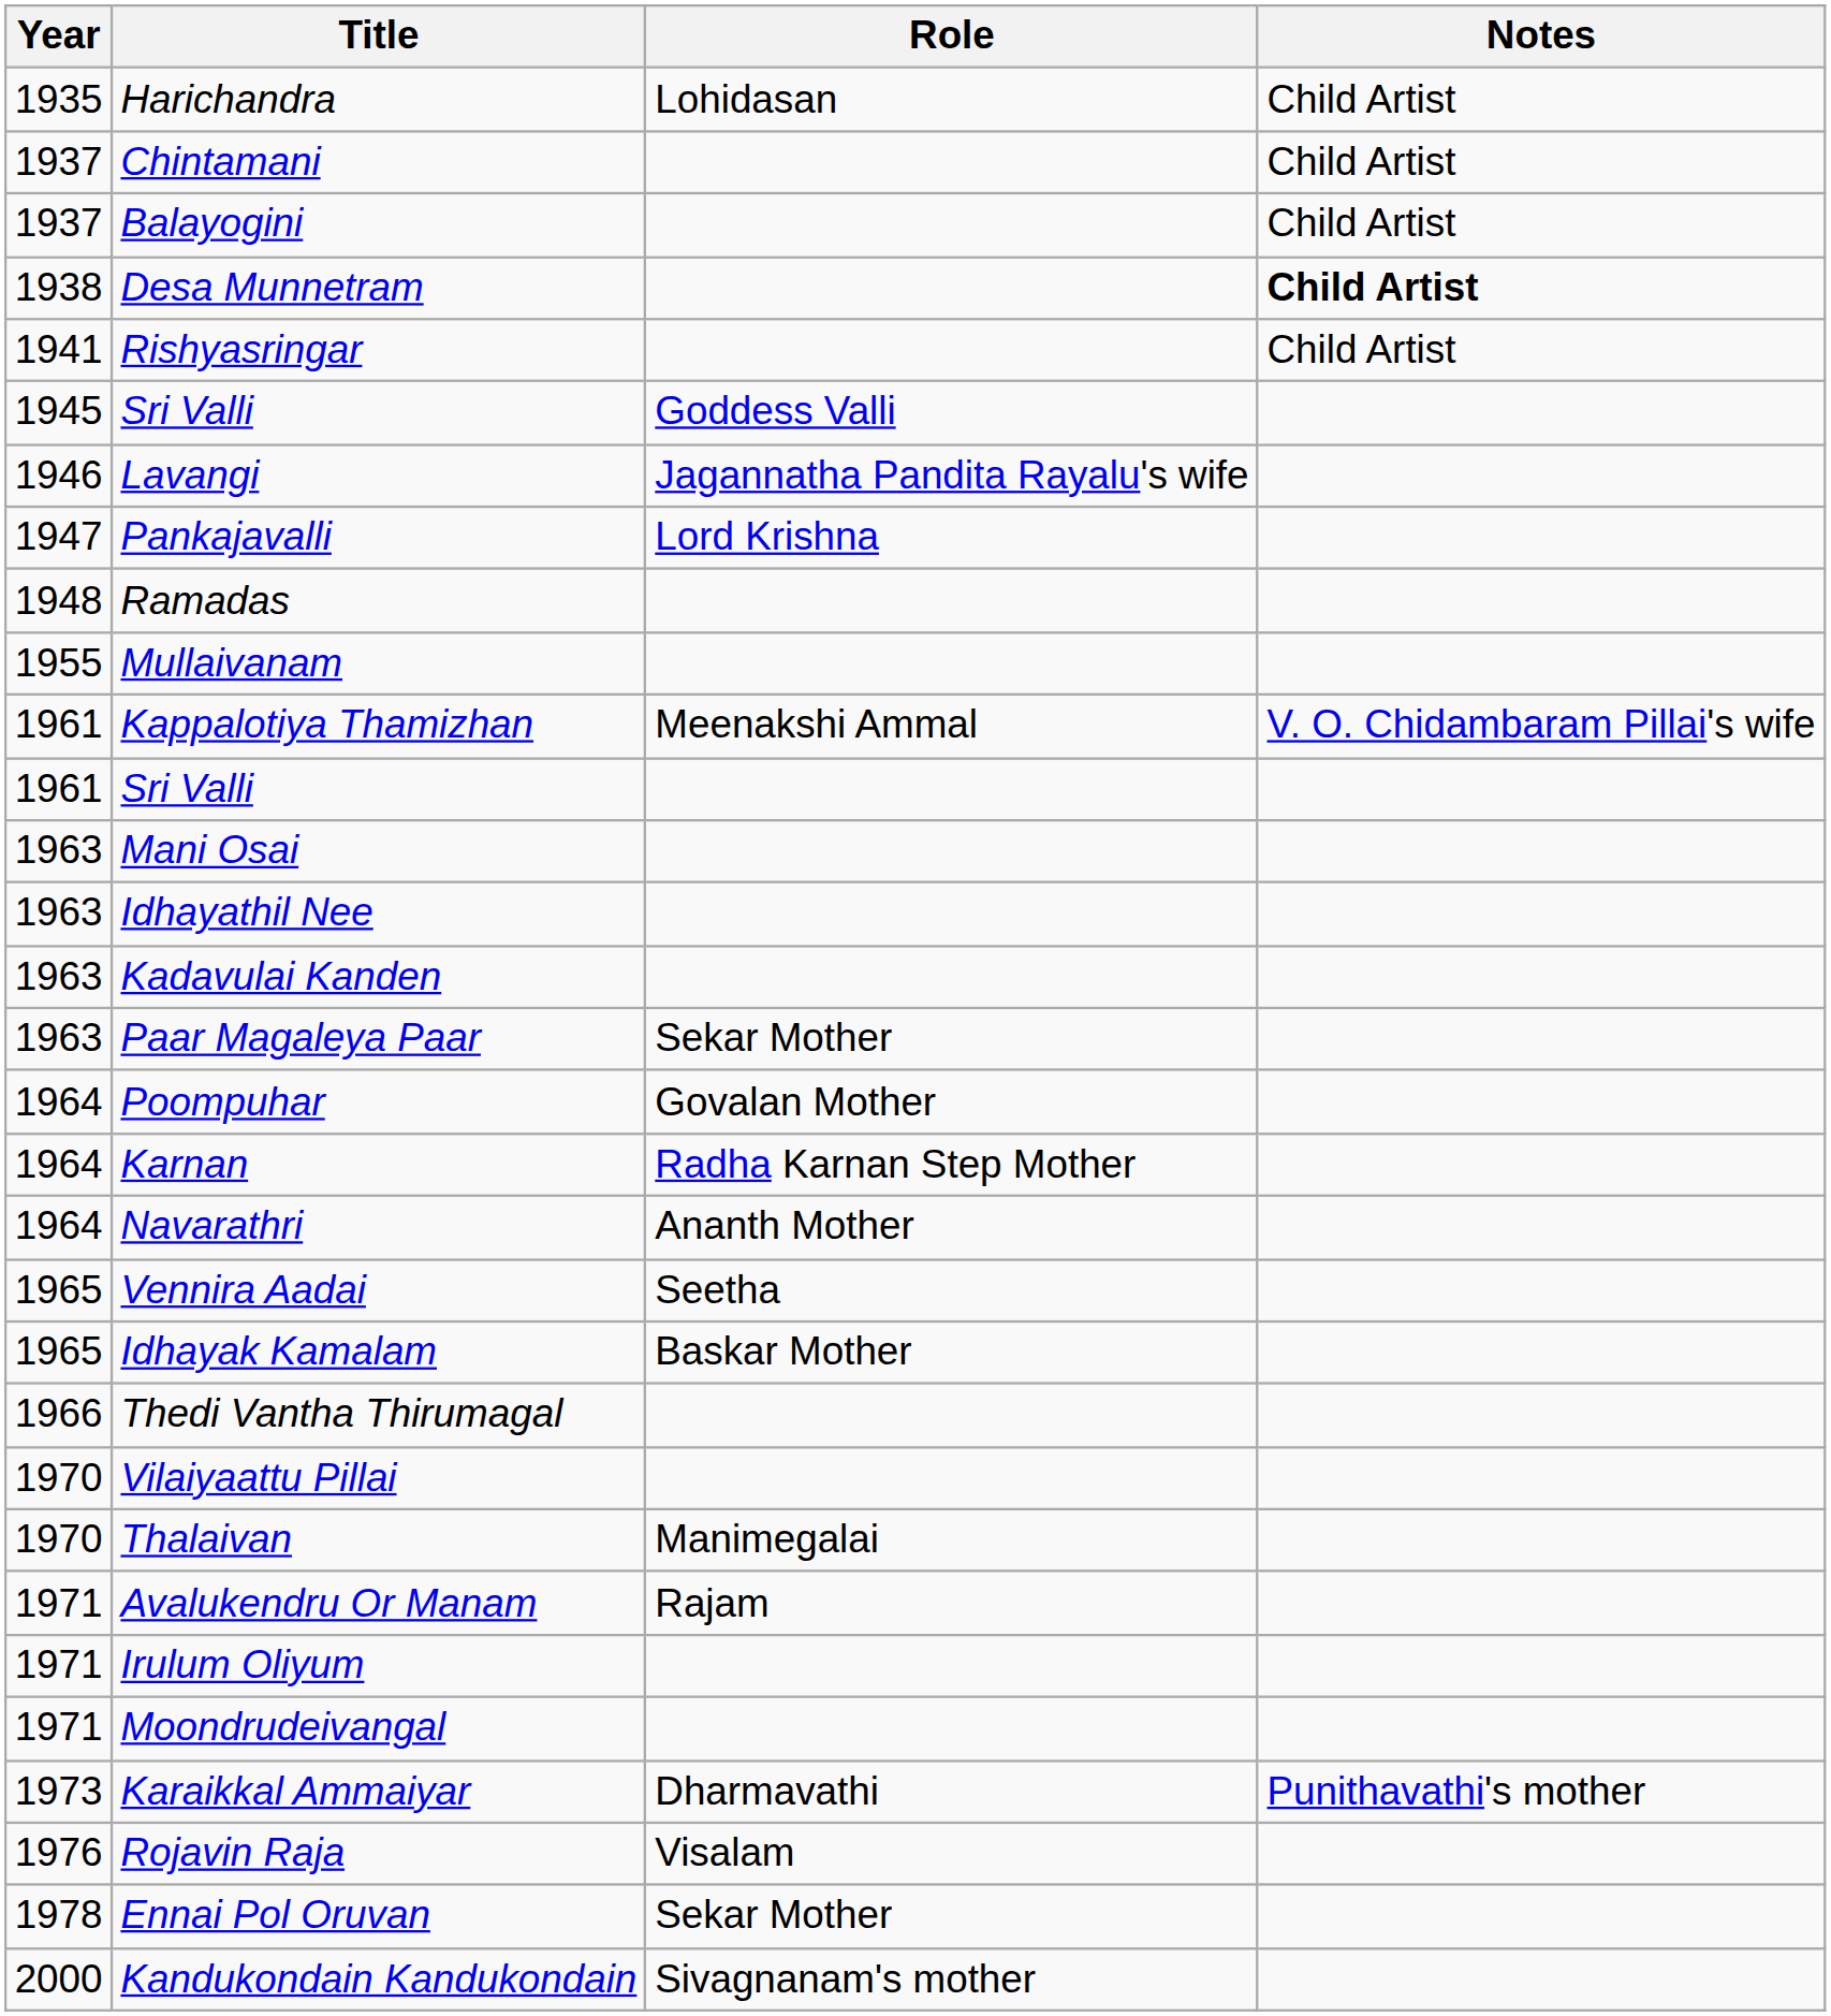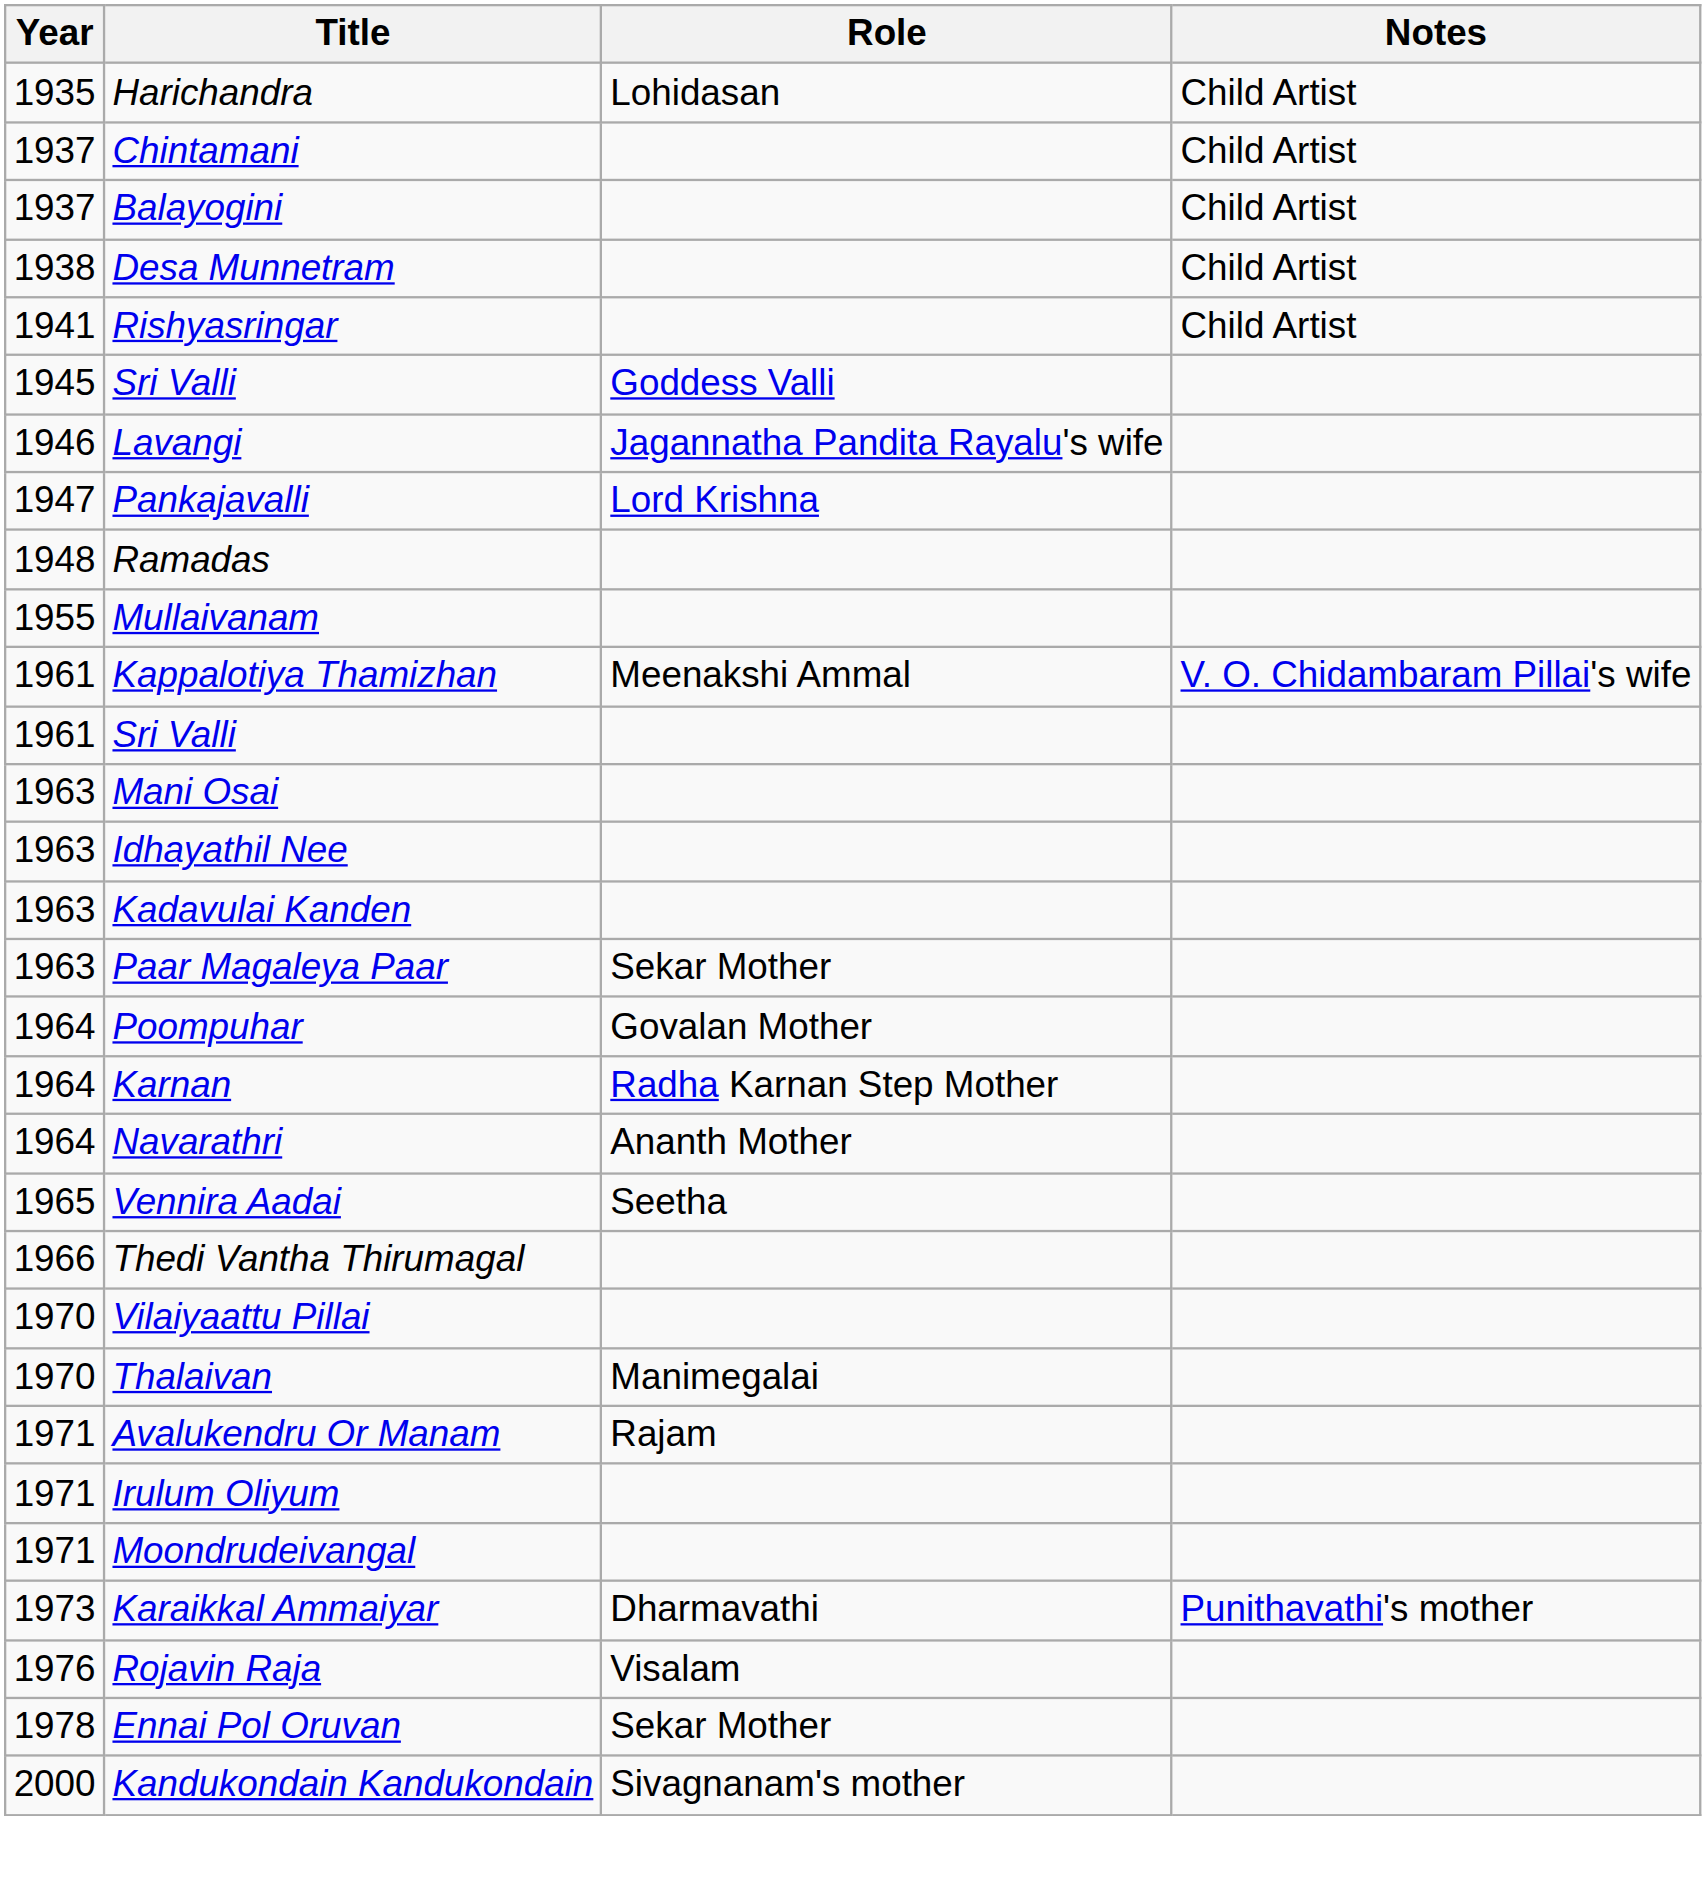Desa Munnetram | Notes: bold -> normal
- row: 1965 | Idhayak Kamalam | Baskar Mother
